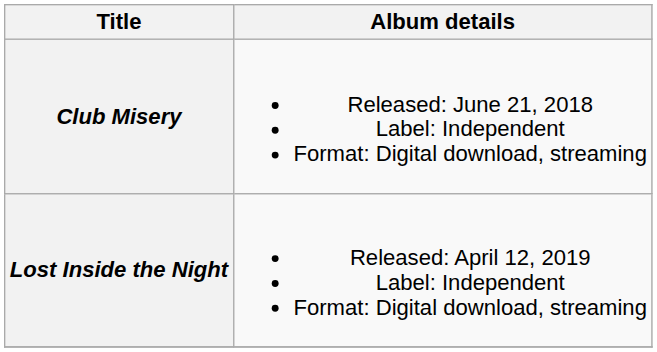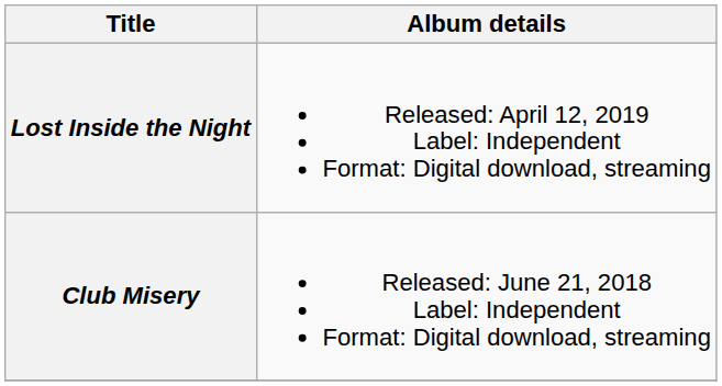rows swapped: Club Misery <-> Lost Inside the Night
